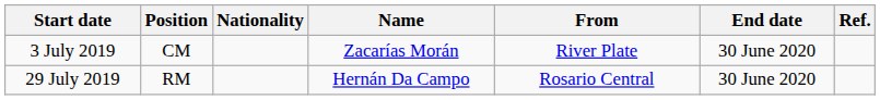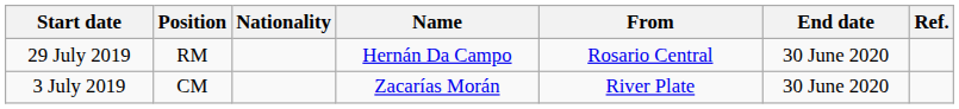rows swapped: 3 July 2019 <-> 29 July 2019
